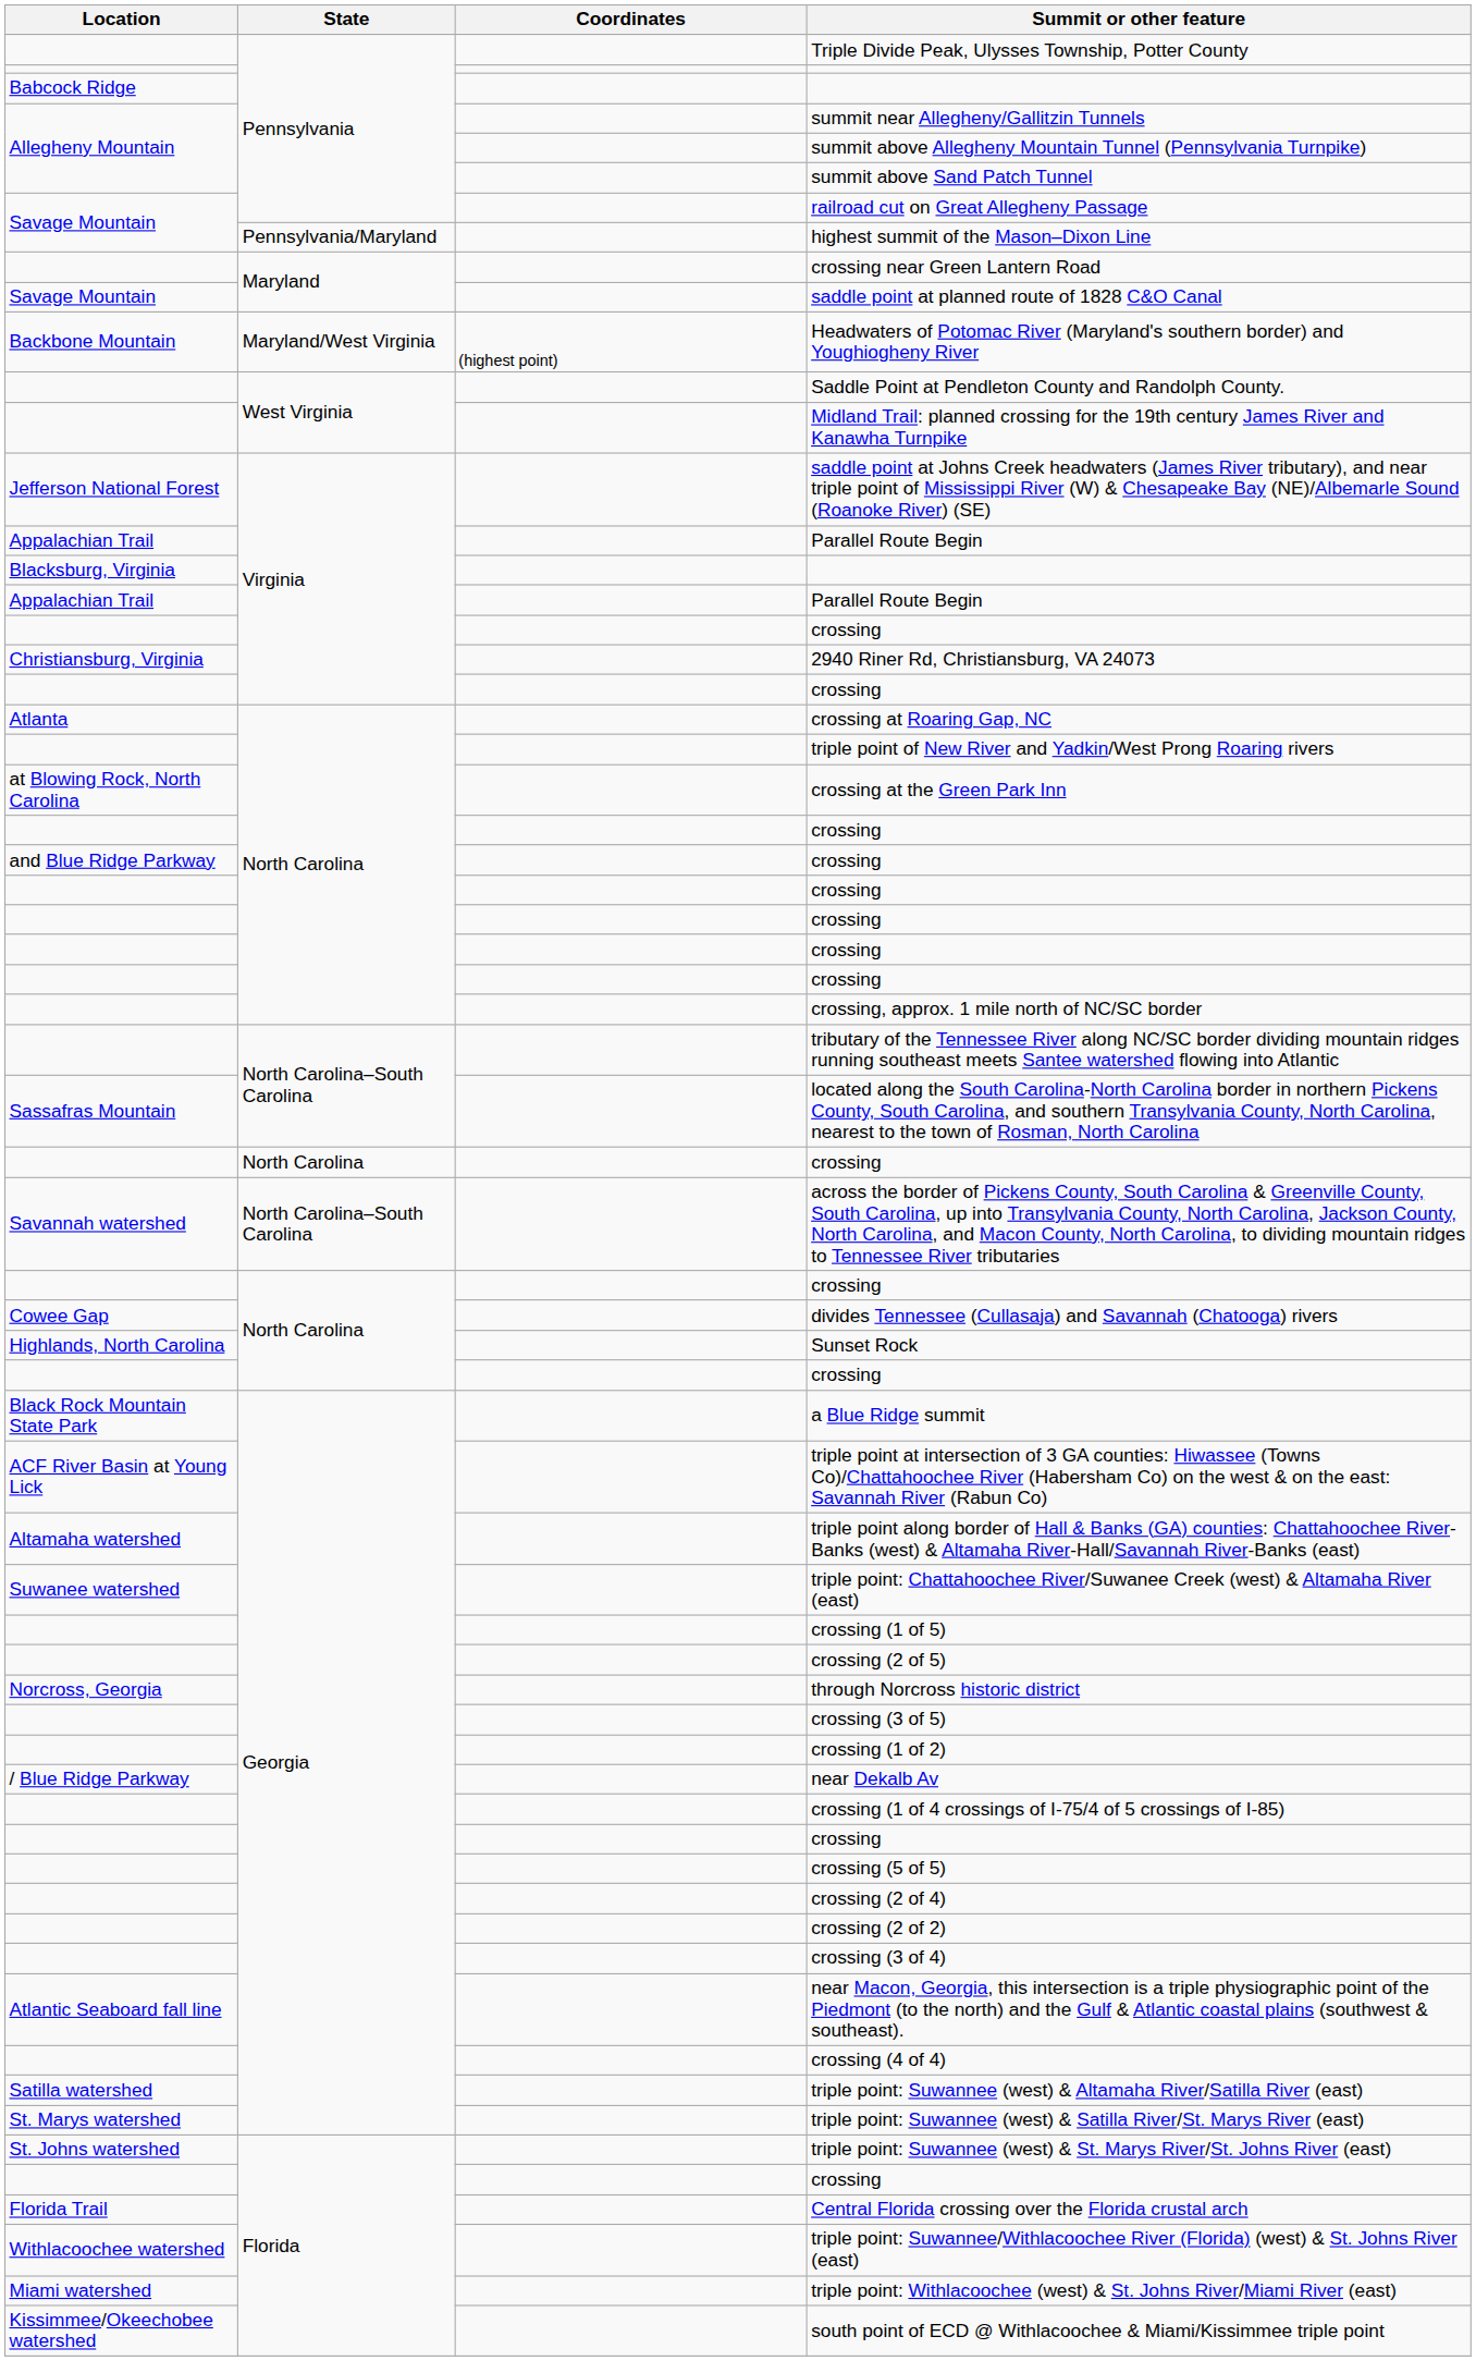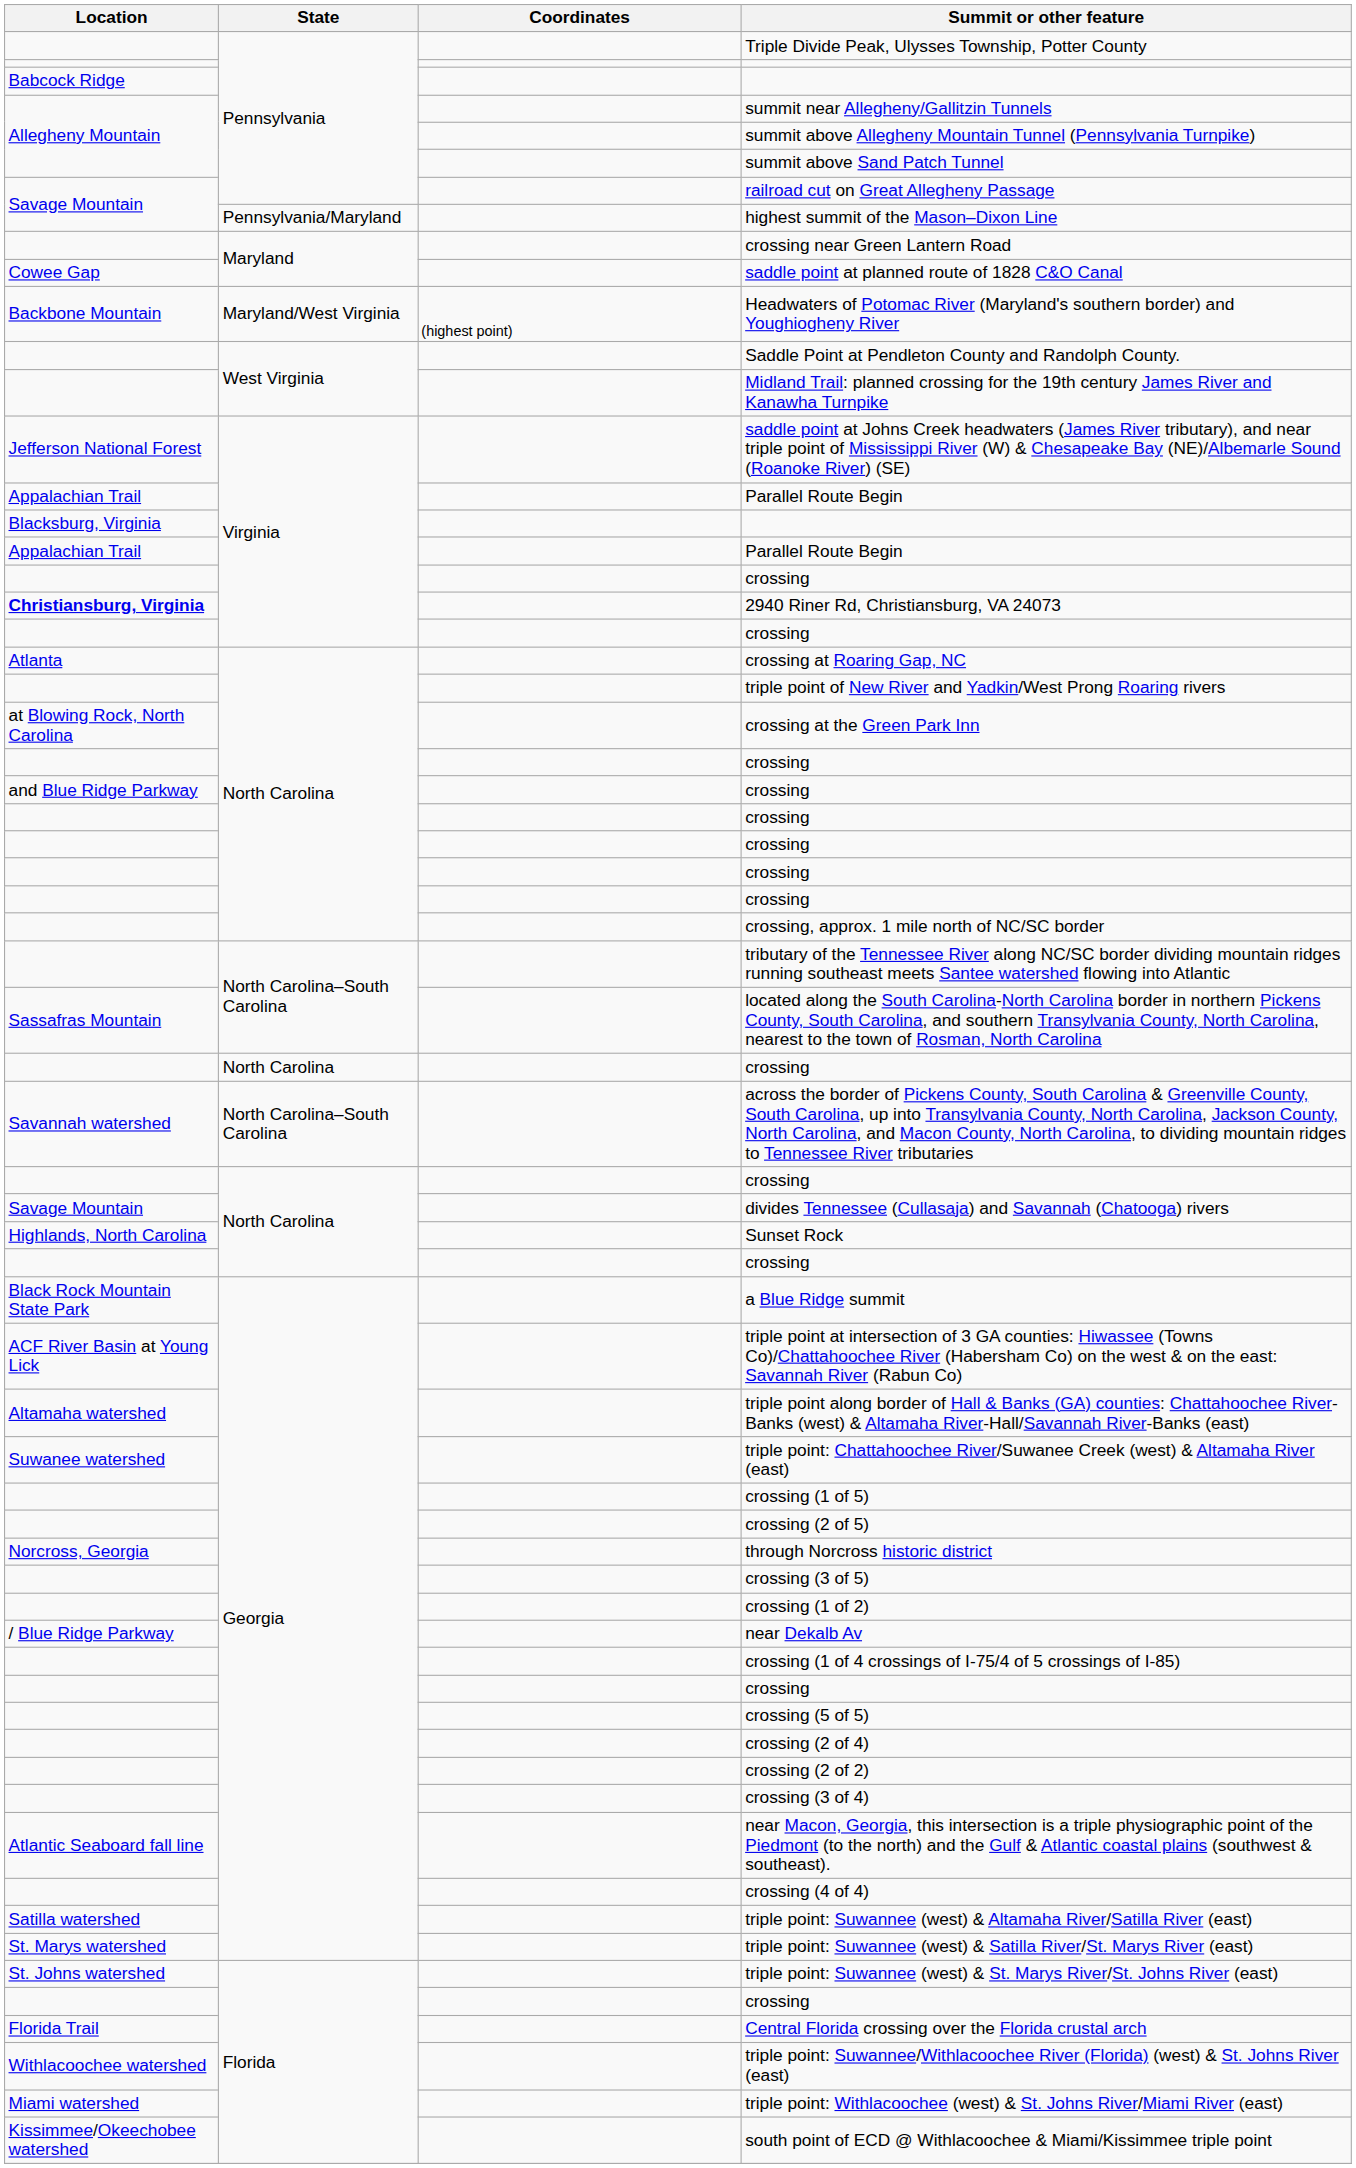saddle point at planned route of 1828 C&O Canal | Location: Savage Mountain -> Cowee Gap
2940 Riner Rd, Christiansburg, VA 24073 | Location: normal -> bold
divides Tennessee (Cullasaja) and Savannah (Chatooga) rivers | Location: Cowee Gap -> Savage Mountain
